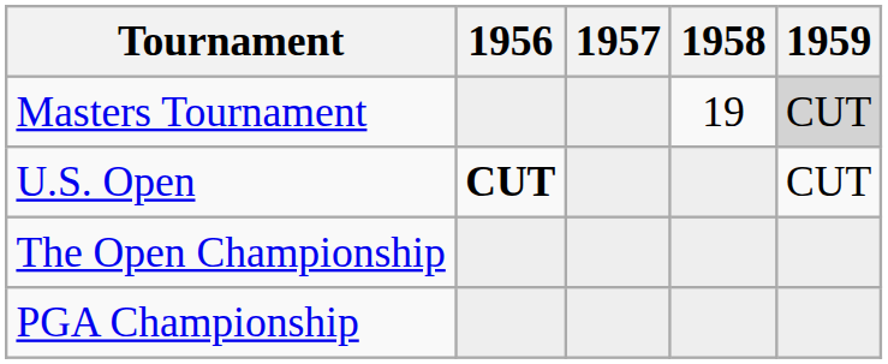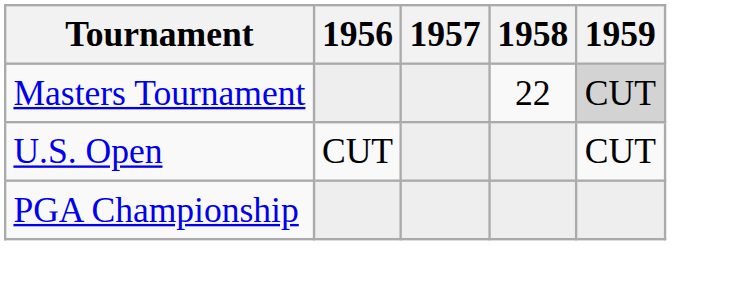Masters Tournament | 1958: 19 -> 22
U.S. Open | 1956: bold -> normal
- row: The Open Championship
